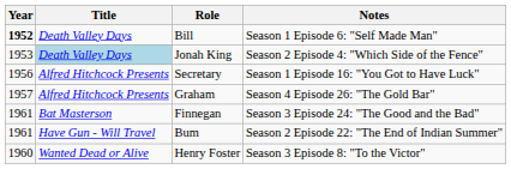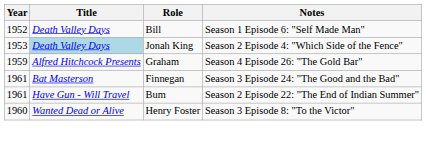Bill | Year: bold -> normal
- row: 1956 | Alfred Hitchcock Presents | Secretary | Season 1 Episode 16: "You Got to Have Luck"
Graham | Year: 1957 -> 1959
